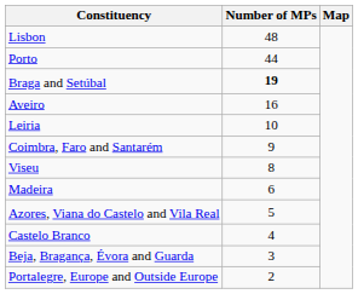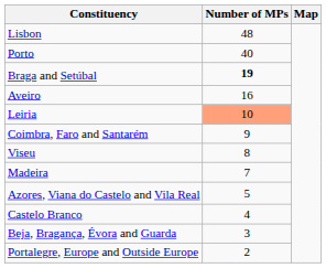Porto | Number of MPs: 44 -> 40
Leiria | Number of MPs: no background -> lightsalmon background
Madeira | Number of MPs: 6 -> 7
